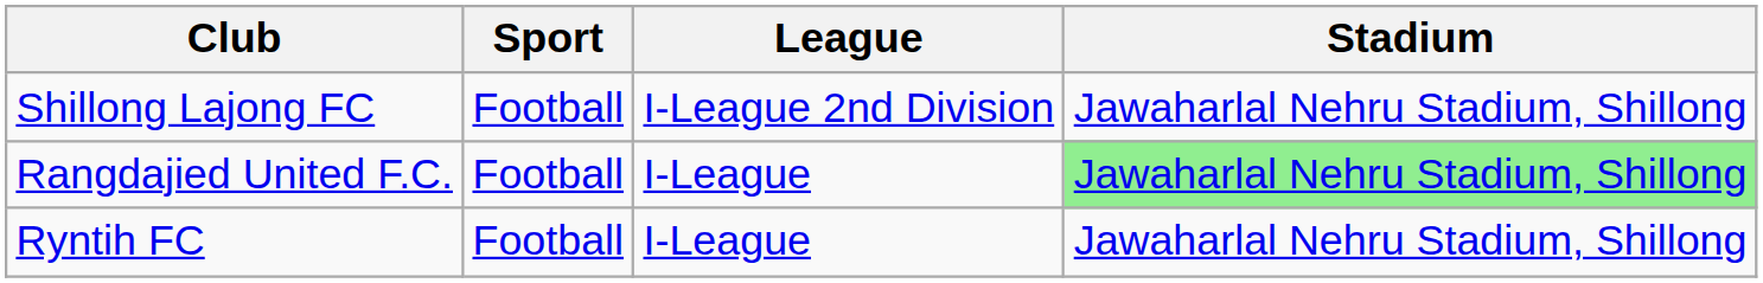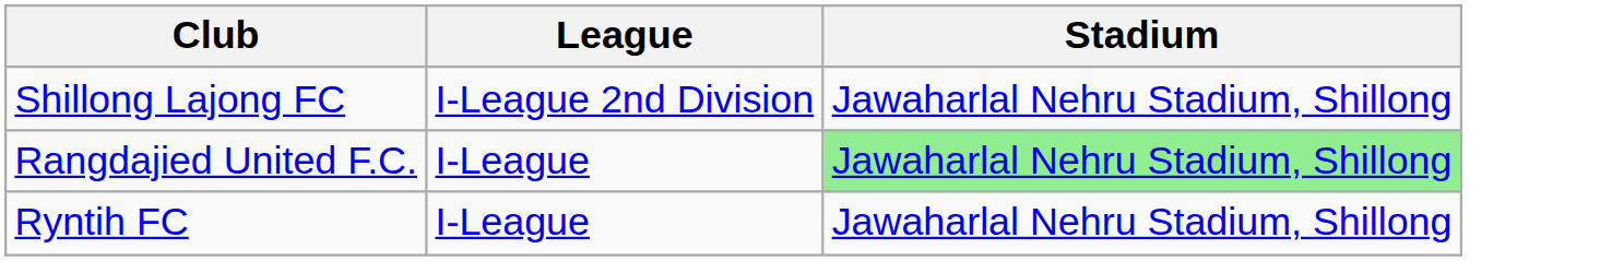- column: Sport | Football | Football | Football
